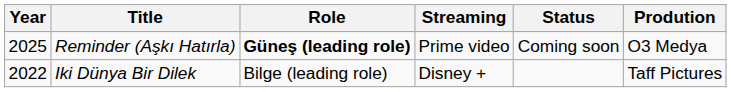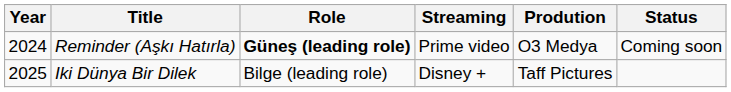columns swapped: Prodution <-> Status
Reminder (Aşkı Hatırla) | Year: 2025 -> 2024
Iki Dünya Bir Dilek | Year: 2022 -> 2025
